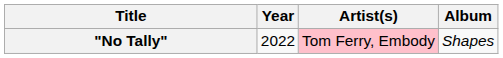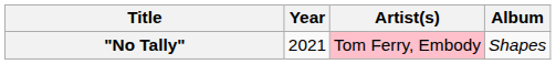"No Tally" | Year: 2022 -> 2021
